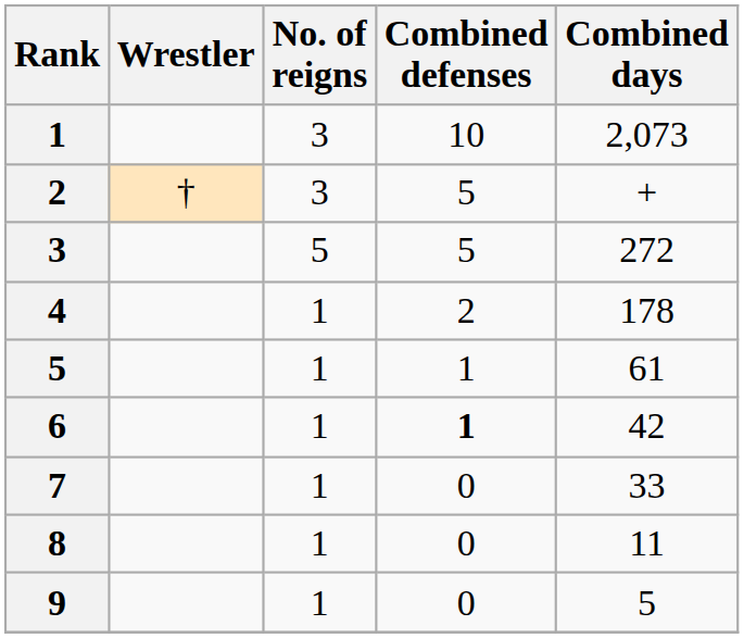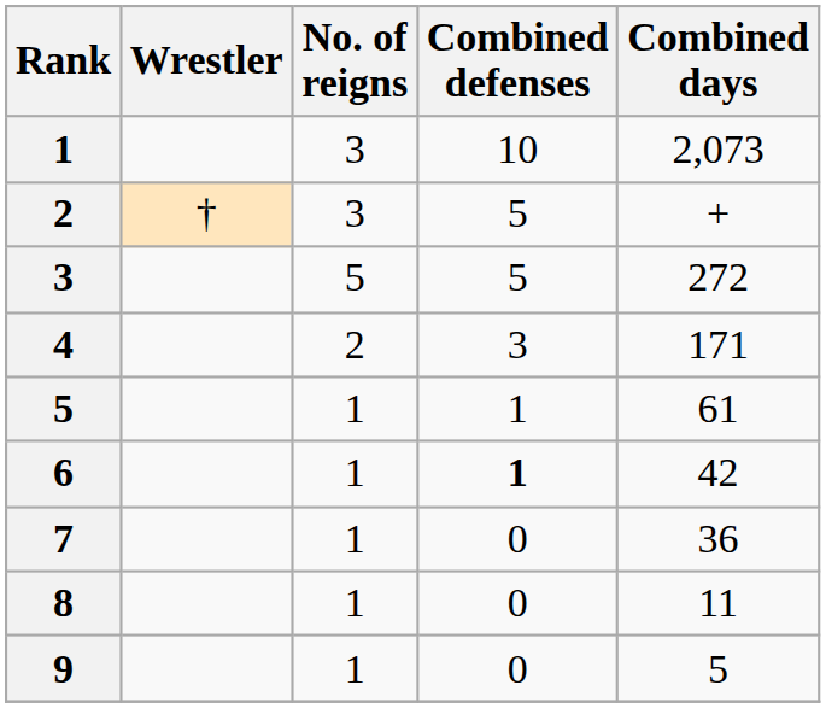4 | No. of reigns: 1 -> 2
4 | Combined defenses: 2 -> 3
4 | Combined days: 178 -> 171
7 | Combined days: 33 -> 36
